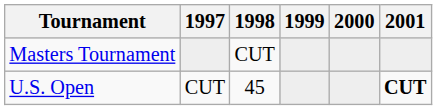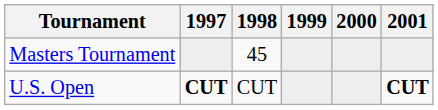Masters Tournament | 1998: CUT -> 45
U.S. Open | 1997: normal -> bold
U.S. Open | 1998: 45 -> CUT
